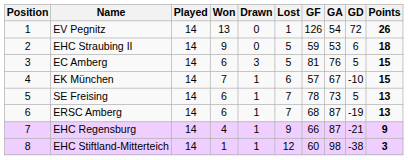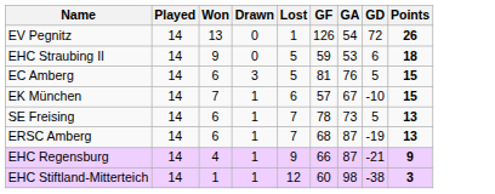- column: Position | 1 | 2 | 3 | 4 | 5 | 6 | 7 | 8
